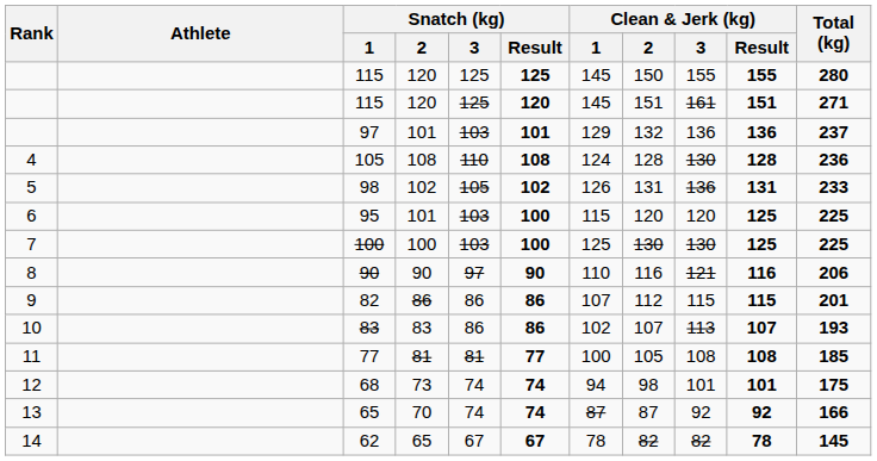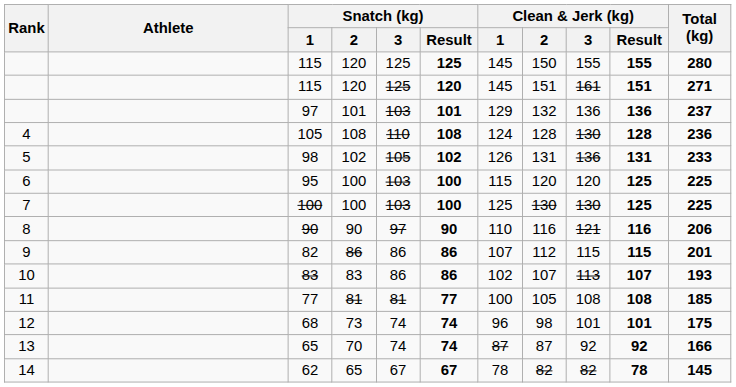95 | Snatch (kg) / 2: 101 -> 100
68 | Clean & Jerk (kg) / 1: 94 -> 96
